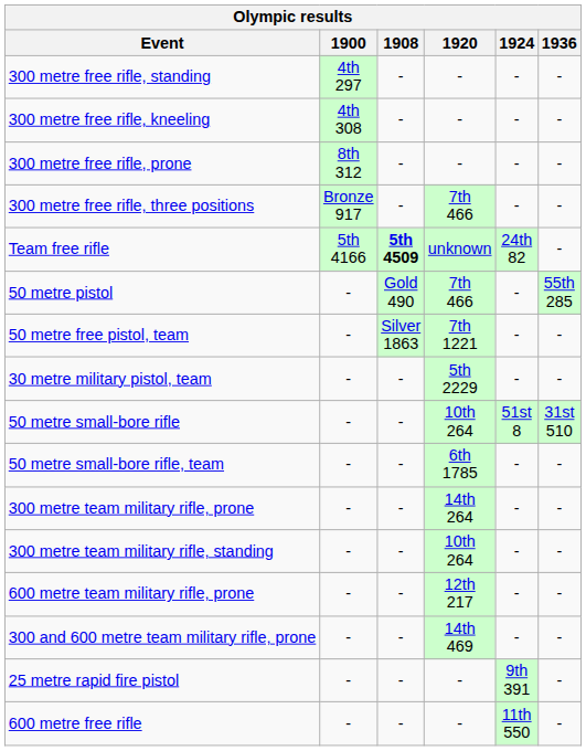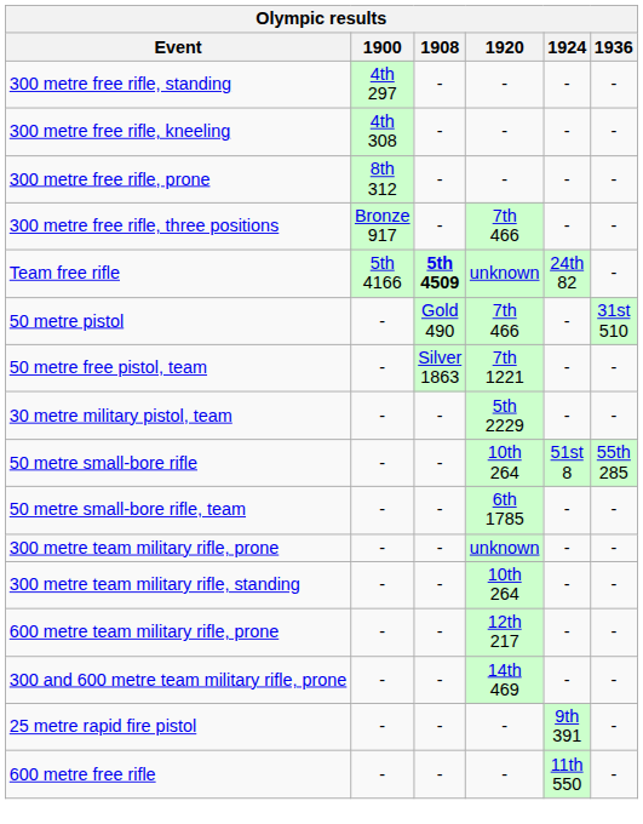50 metre pistol | 1936: 55th 285 -> 31st 510
50 metre small-bore rifle | 1936: 31st 510 -> 55th 285
300 metre team military rifle, prone | 1920: 14th 264 -> unknown
